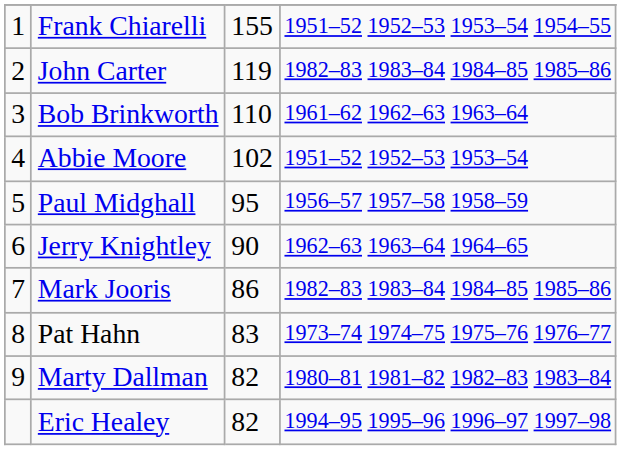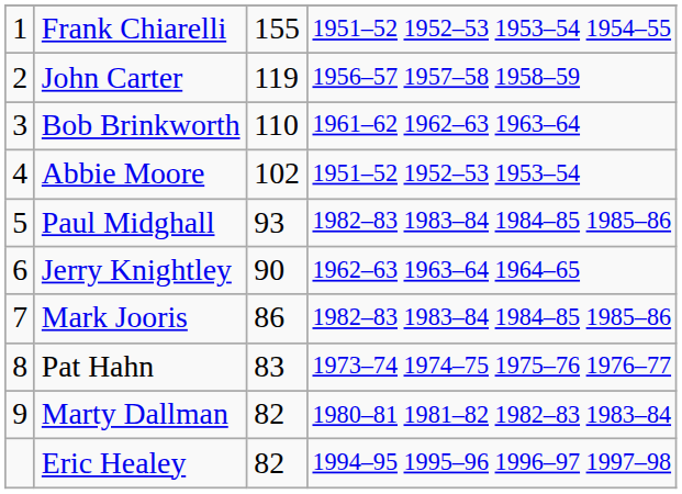John Carter | column 4: 1982–83 1983–84 1984–85 1985–86 -> 1956–57 1957–58 1958–59
Paul Midghall | column 3: 95 -> 93
Paul Midghall | column 4: 1956–57 1957–58 1958–59 -> 1982–83 1983–84 1984–85 1985–86
